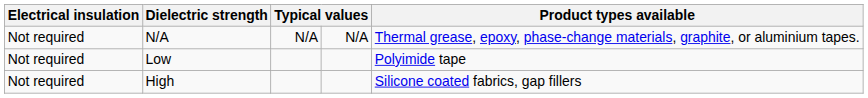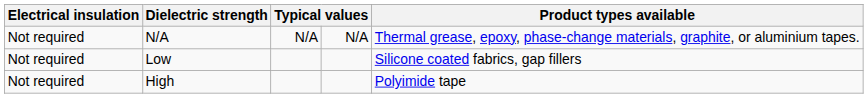Low | Product types available: Polyimide tape -> Silicone coated fabrics, gap fillers
High | Product types available: Silicone coated fabrics, gap fillers -> Polyimide tape
